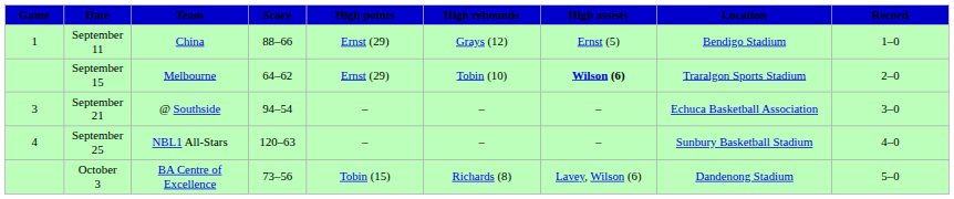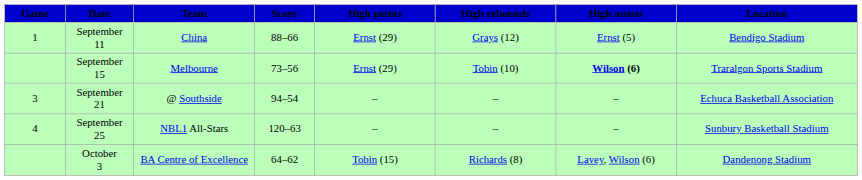- column: Record | 1–0 | 2–0 | 3–0 | 4–0 | 5–0
September 15 | Score: 64–62 -> 73–56
October 3 | Score: 73–56 -> 64–62
